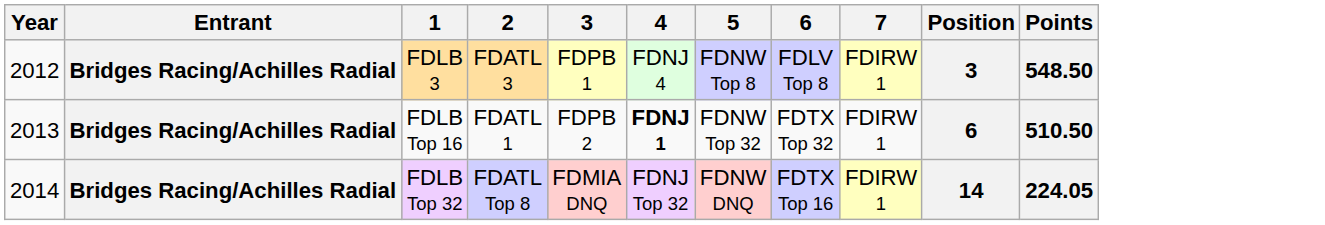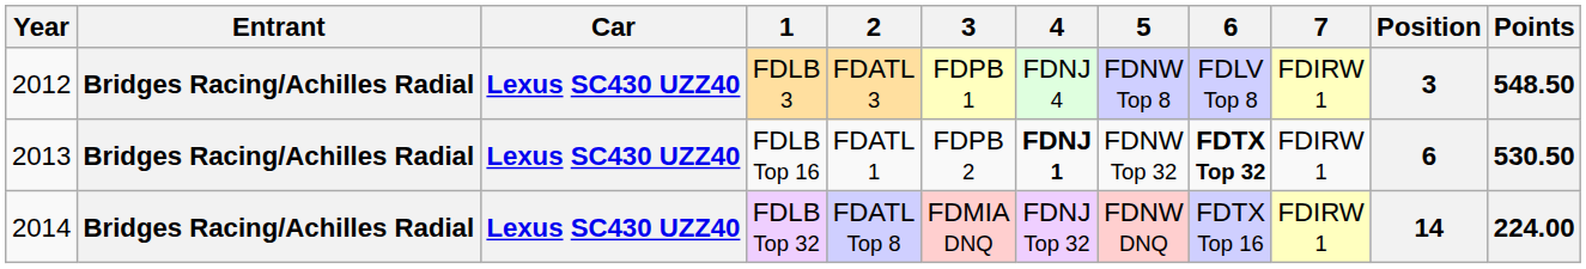+ column: Car | Lexus SC430 UZZ40 | Lexus SC430 UZZ40 | Lexus SC430 UZZ40
FDLB Top 16 | 6: normal -> bold
FDLB Top 16 | Points: 510.50 -> 530.50
FDLB Top 32 | Points: 224.05 -> 224.00
